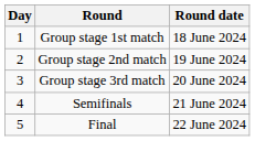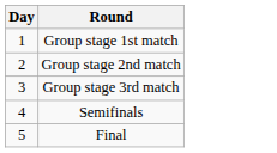- column: Round date | 18 June 2024 | 19 June 2024 | 20 June 2024 | 21 June 2024 | 22 June 2024
